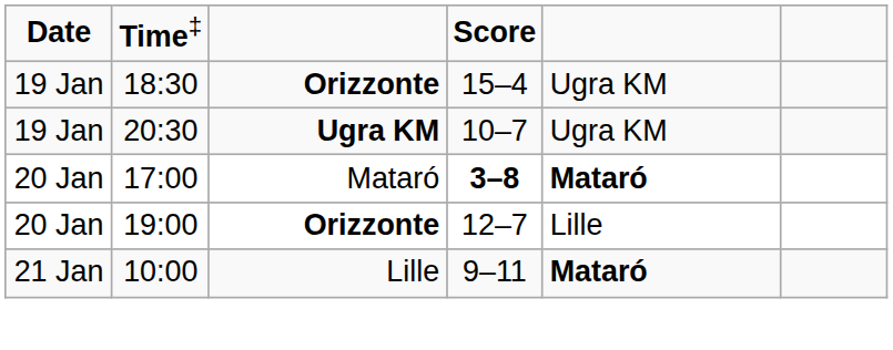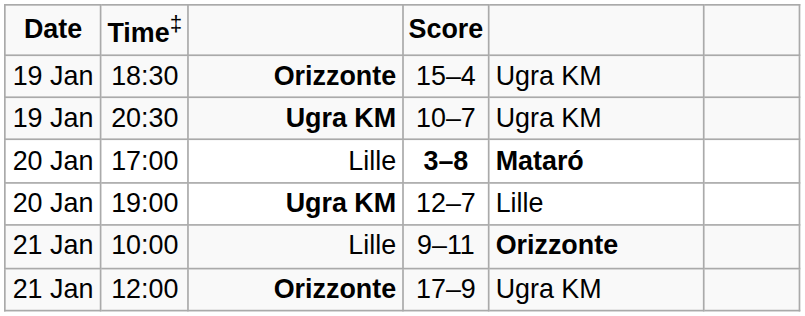17:00 | column 3: Mataró -> Lille
19:00 | column 3: Orizzonte -> Ugra KM
10:00 | column 5: Mataró -> Orizzonte
+ row: 21 Jan | 12:00 | Orizzonte | 17–9 | Ugra KM
